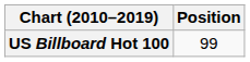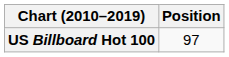US Billboard Hot 100 | Position: 99 -> 97
